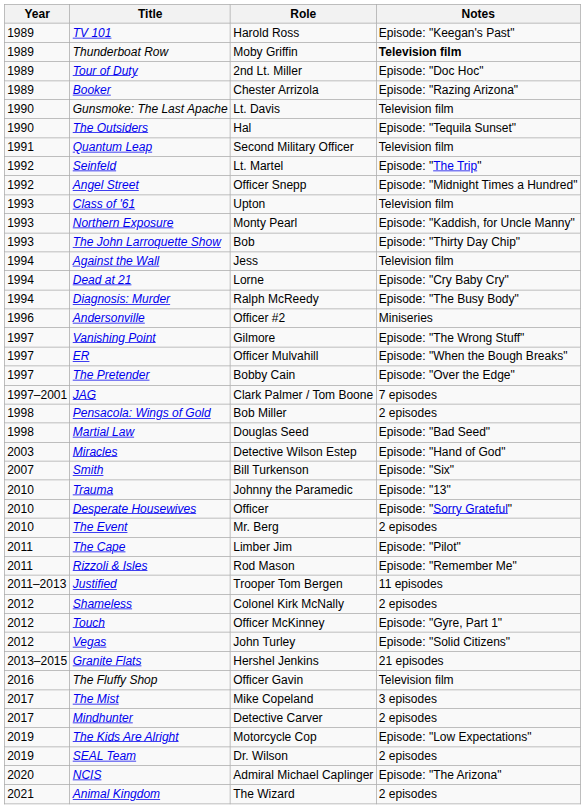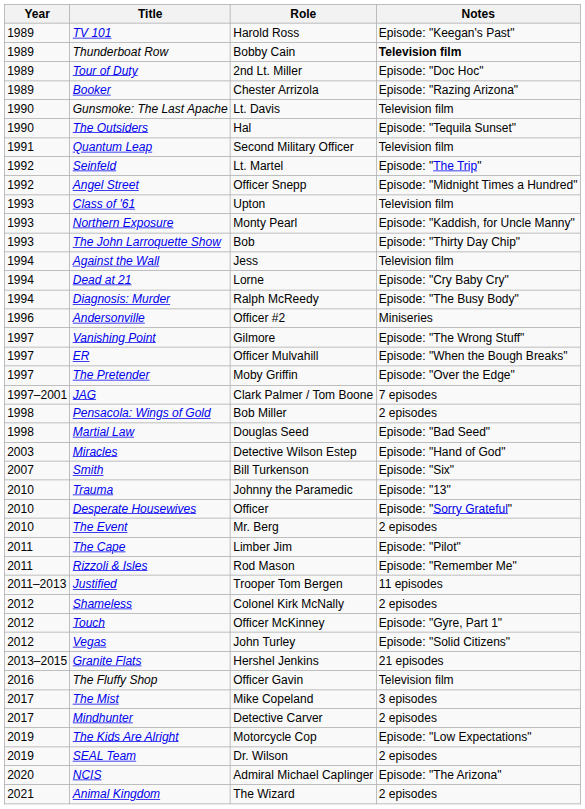Thunderboat Row | Role: Moby Griffin -> Bobby Cain
The Pretender | Role: Bobby Cain -> Moby Griffin
